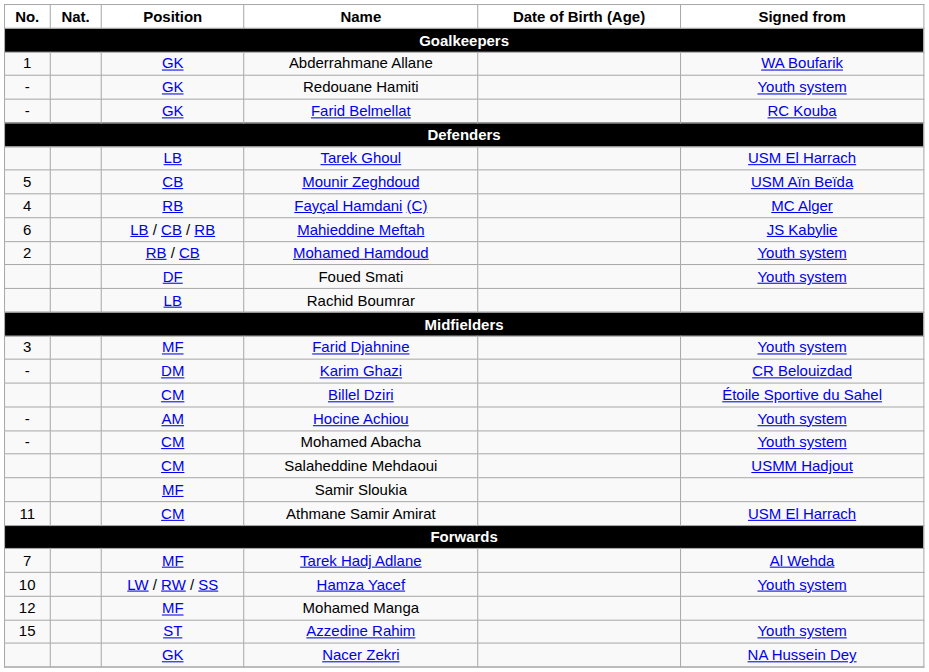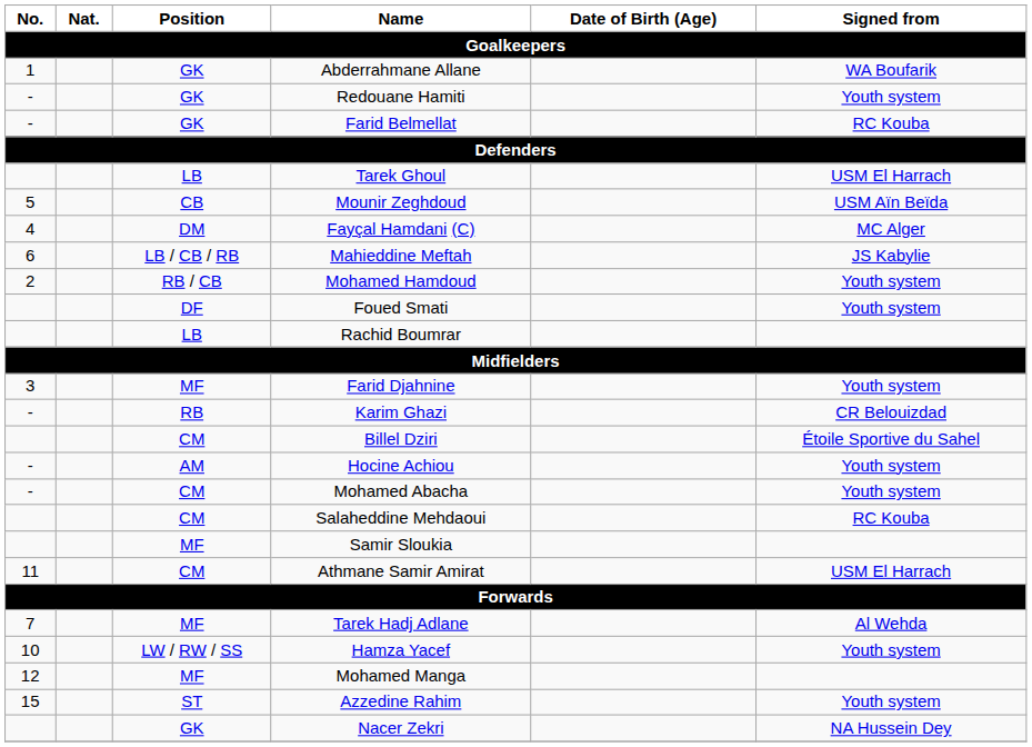Fayçal Hamdani (C) | Position: RB -> DM
Karim Ghazi | Position: DM -> RB
Salaheddine Mehdaoui | Signed from: USMM Hadjout -> RC Kouba
